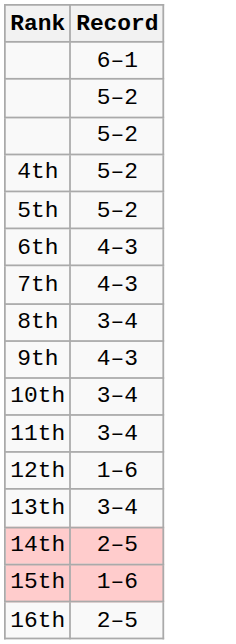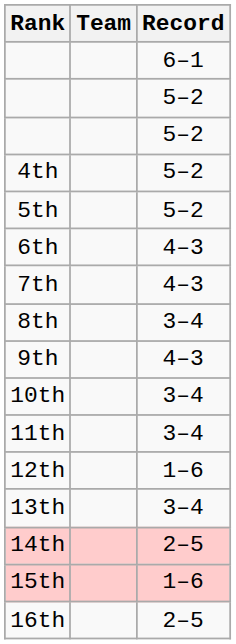+ column: Team
